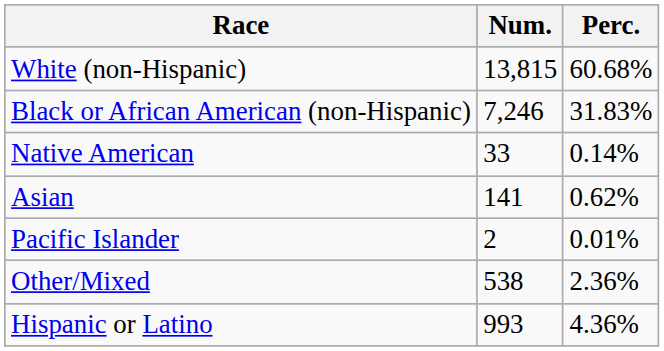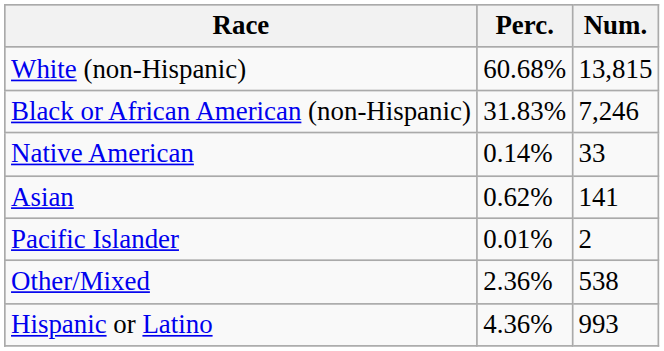columns swapped: Num. <-> Perc.
